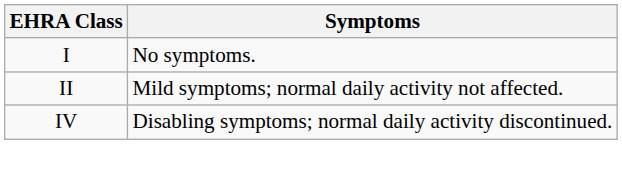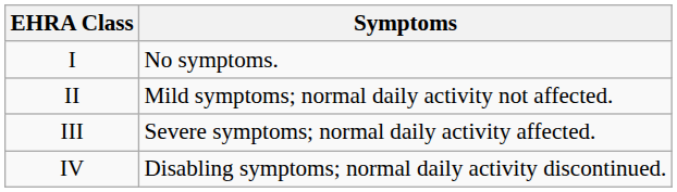+ row: III | Severe symptoms; normal daily activity affected.
